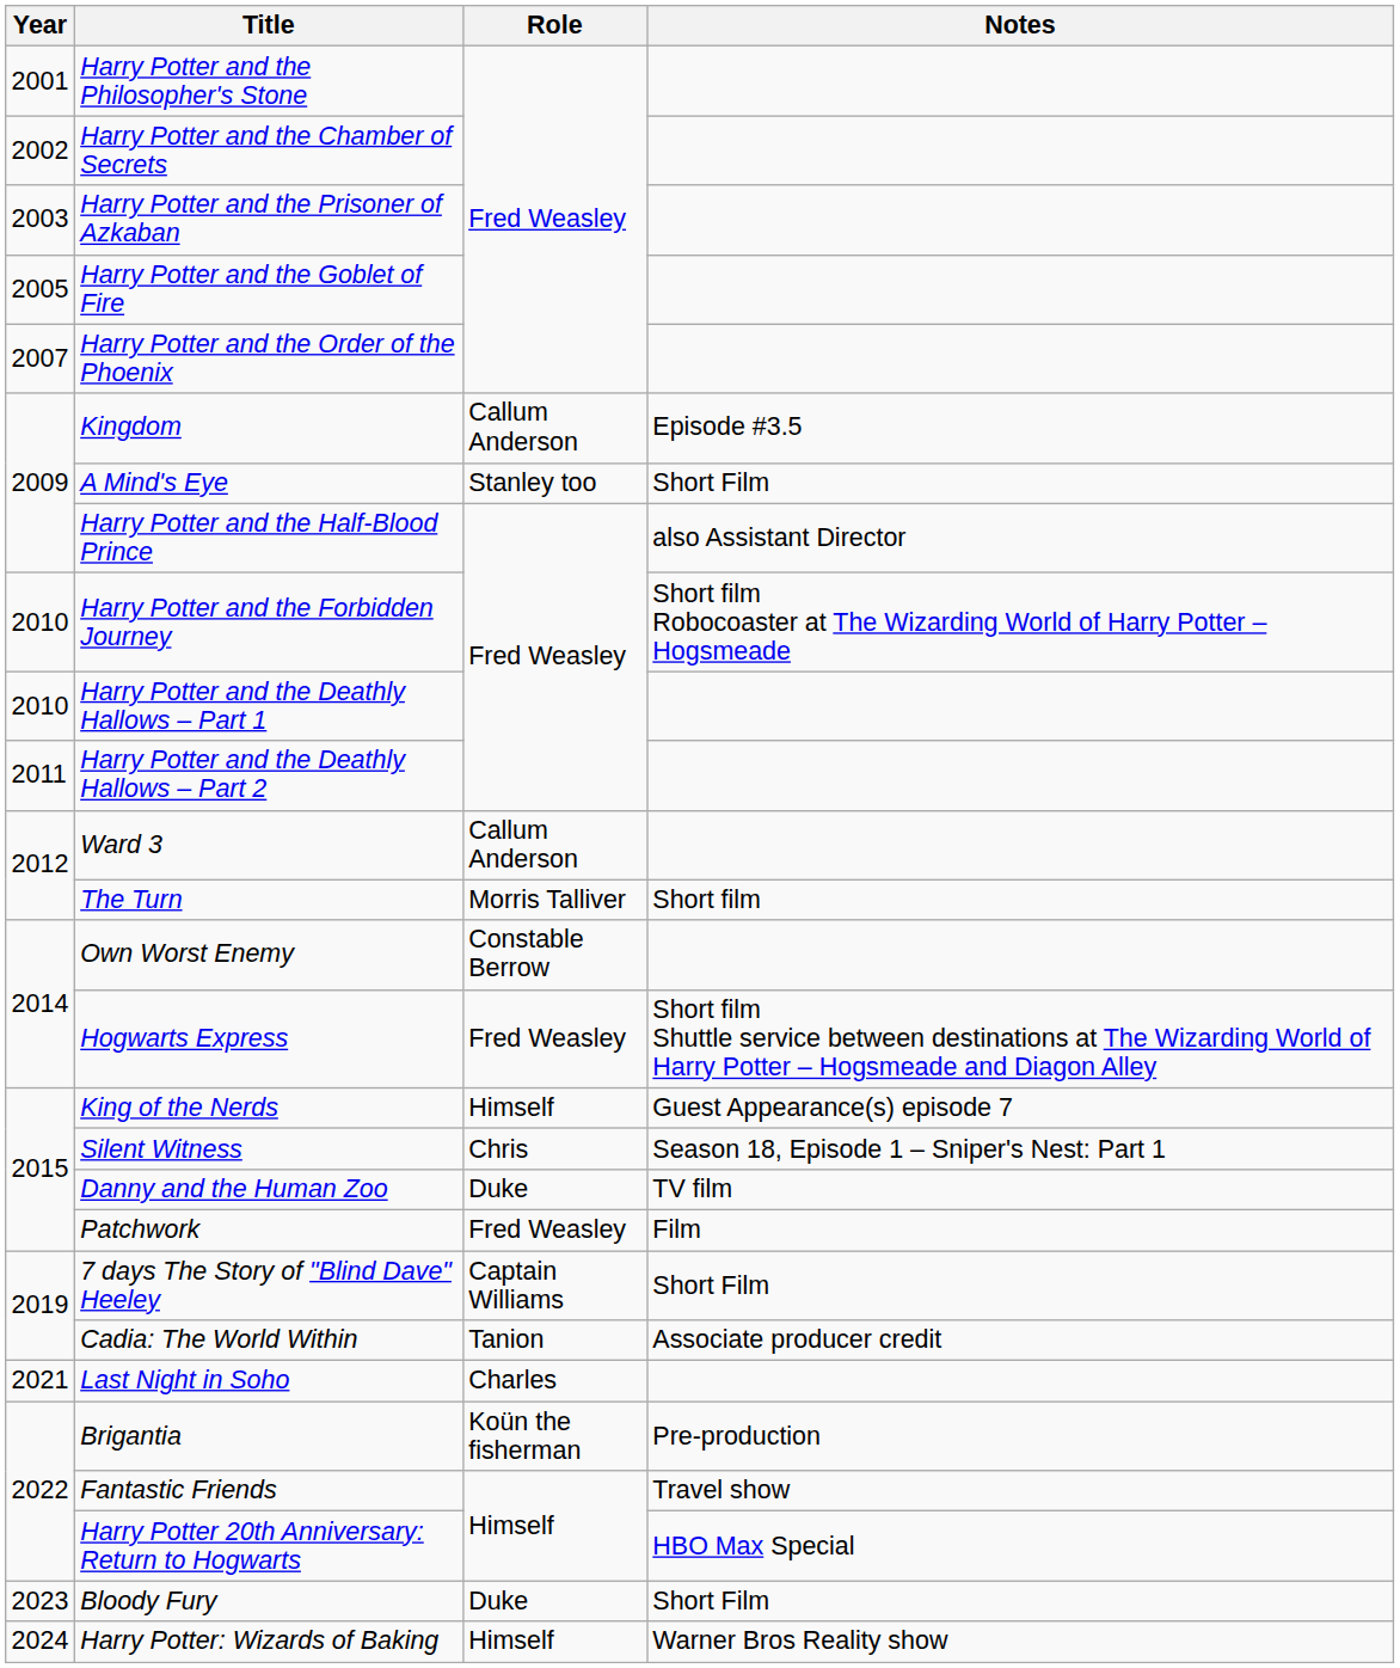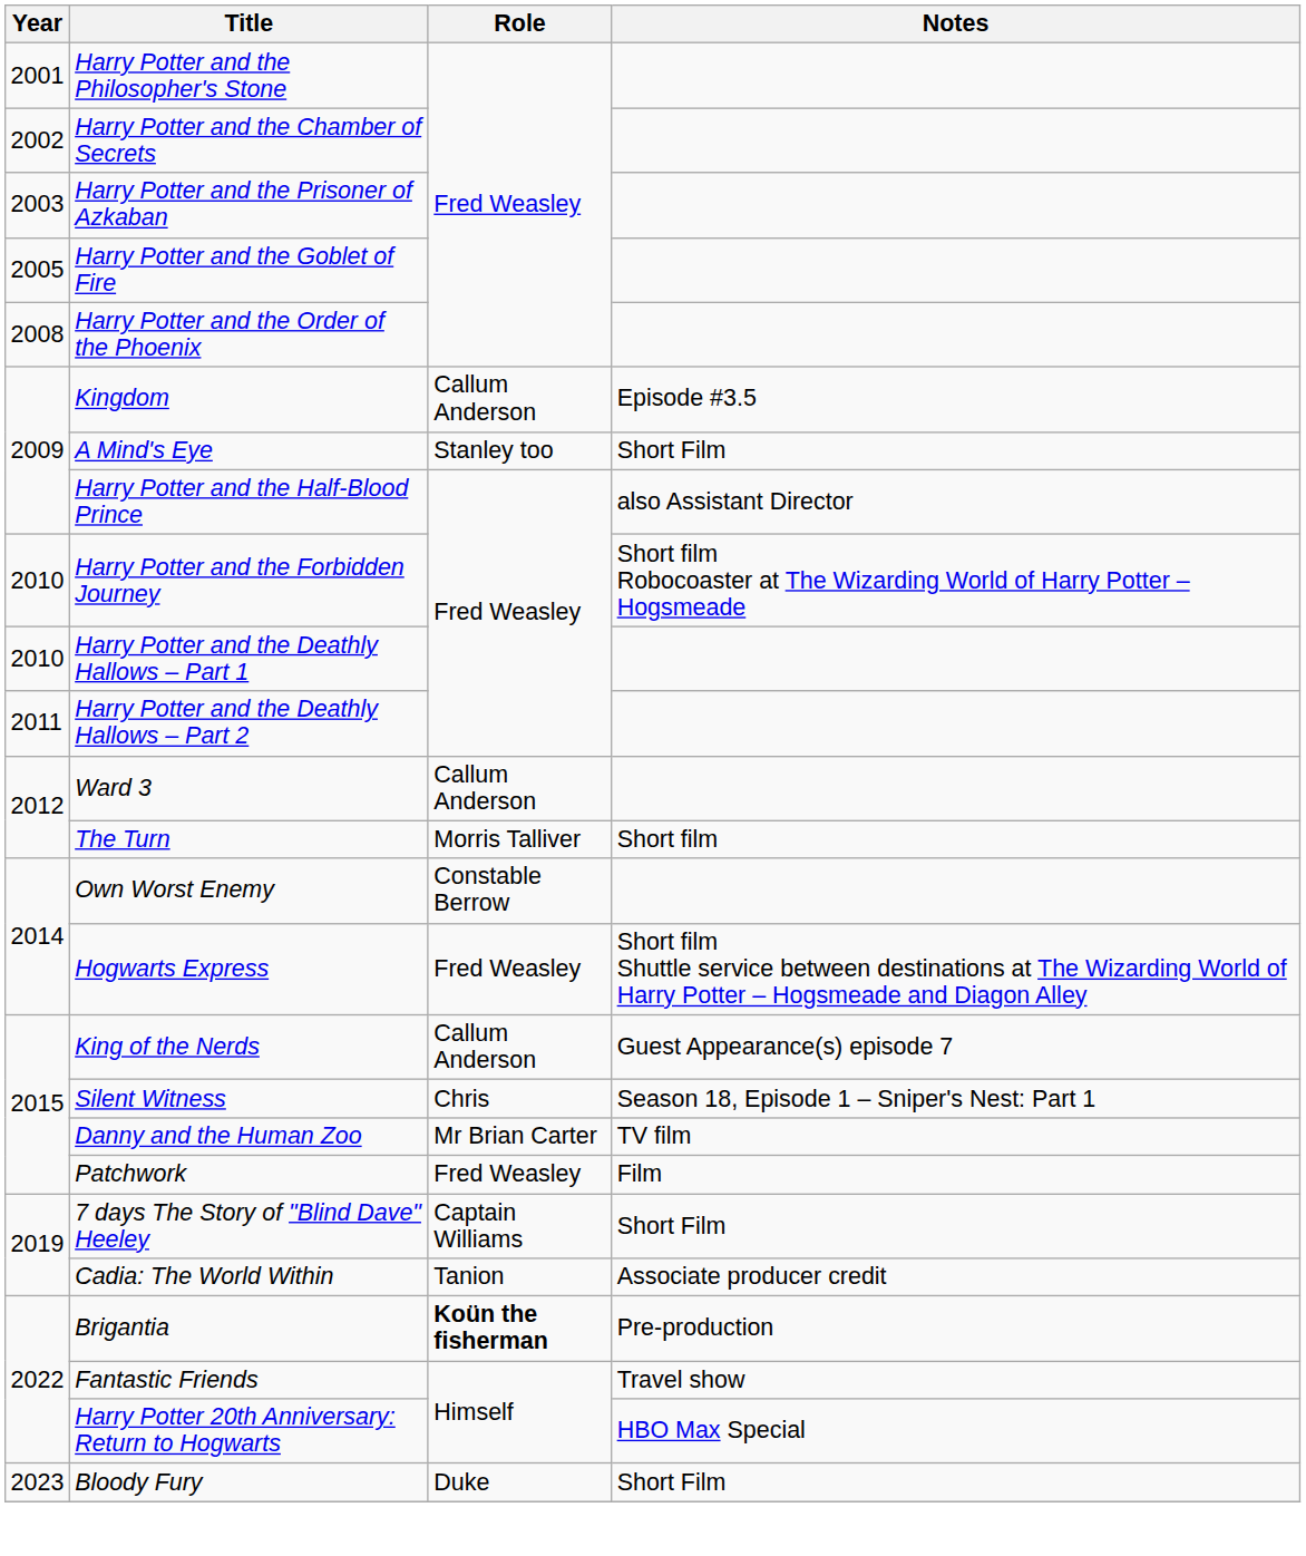Harry Potter and the Order of the Phoenix | Year: 2007 -> 2008
King of the Nerds | Role: Himself -> Callum Anderson
Danny and the Human Zoo | Role: Duke -> Mr Brian Carter
- row: 2021 | Last Night in Soho | Charles
Brigantia | Role: normal -> bold
- row: 2024 | Harry Potter: Wizards of Baking | Himself | Warner Bros Reality show
